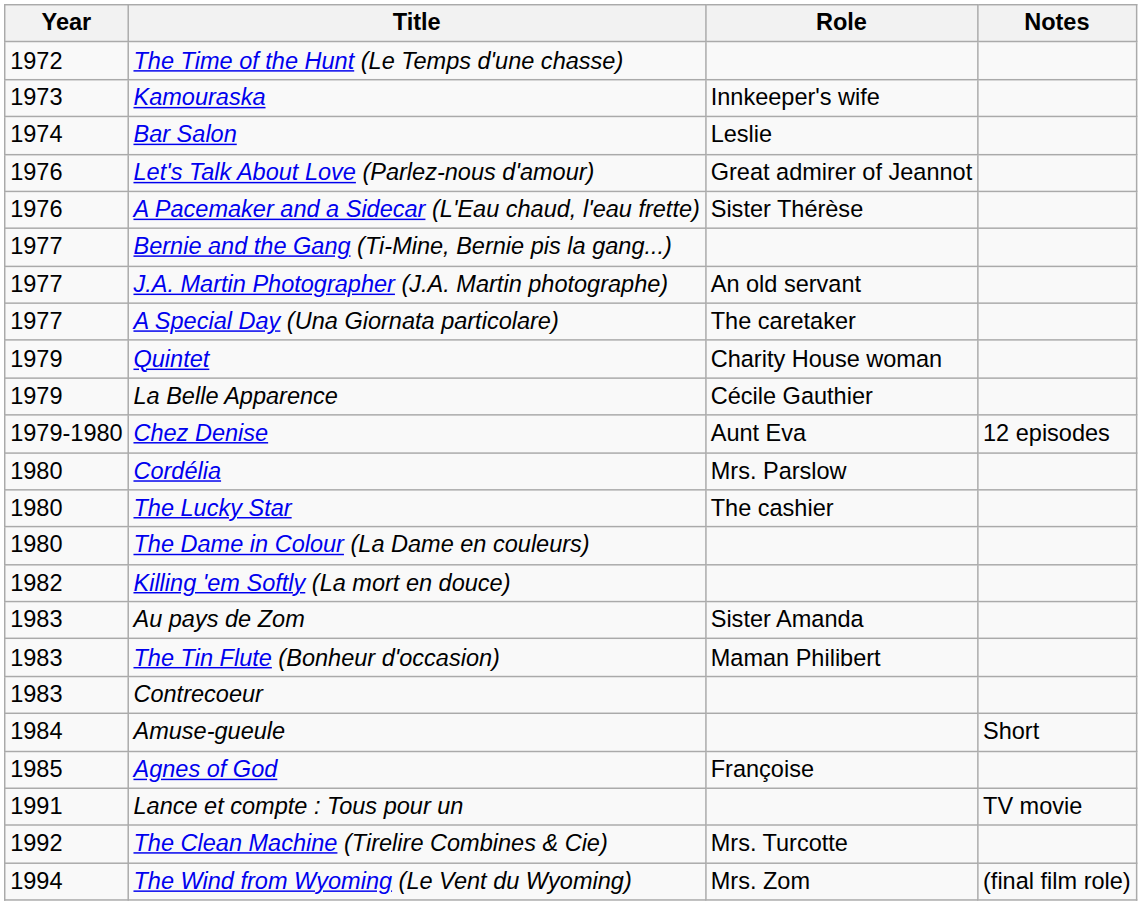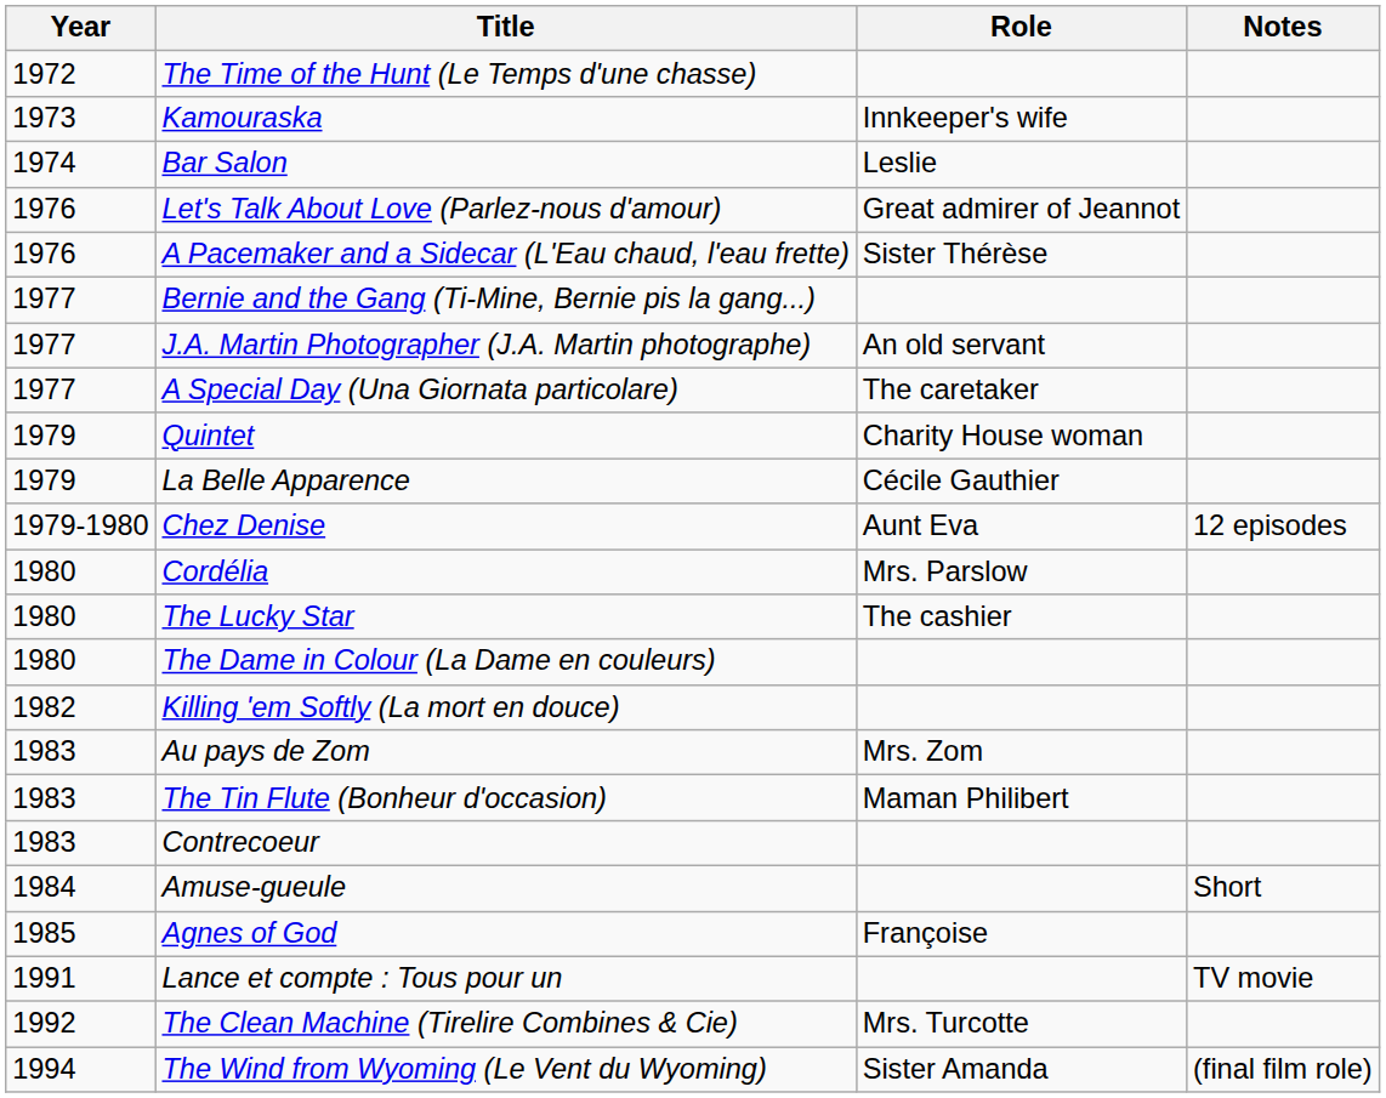Au pays de Zom | Role: Sister Amanda -> Mrs. Zom
The Wind from Wyoming (Le Vent du Wyoming) | Role: Mrs. Zom -> Sister Amanda
